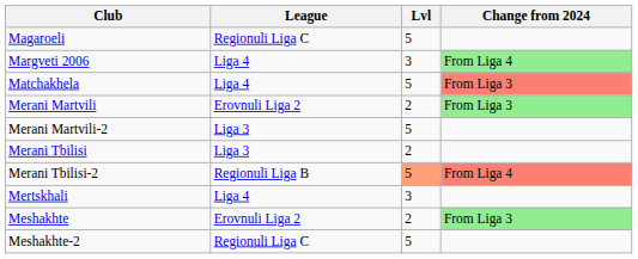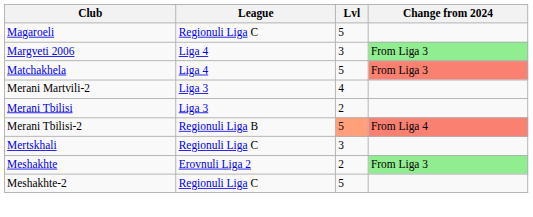Margveti 2006 | Change from 2024: From Liga 4 -> From Liga 3
- row: Merani Martvili | Erovnuli Liga 2 | 2 | From Liga 3
Merani Martvili-2 | Lvl: 5 -> 4
Mertskhali | League: Liga 4 -> Regionuli Liga C
